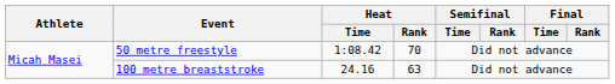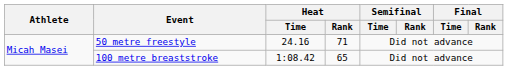50 metre freestyle | Heat / Time: 1:08.42 -> 24.16
50 metre freestyle | Heat / Rank: 70 -> 71
100 metre breaststroke | Heat / Time: 24.16 -> 1:08.42
100 metre breaststroke | Heat / Rank: 63 -> 65
